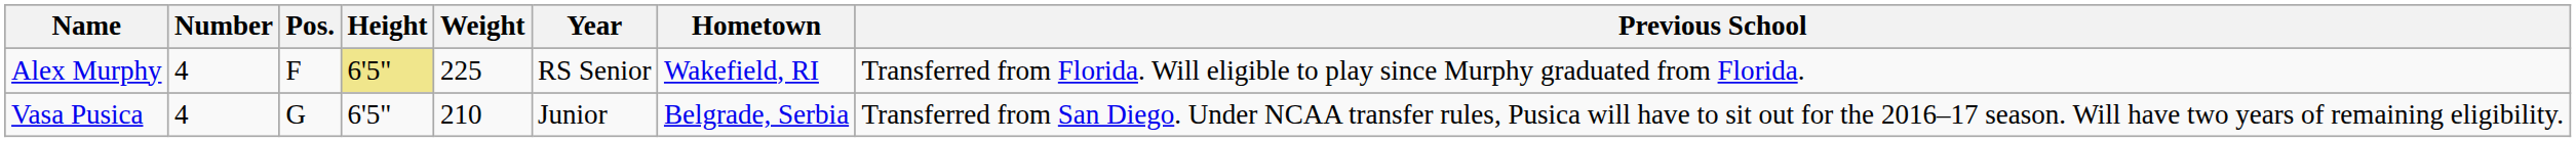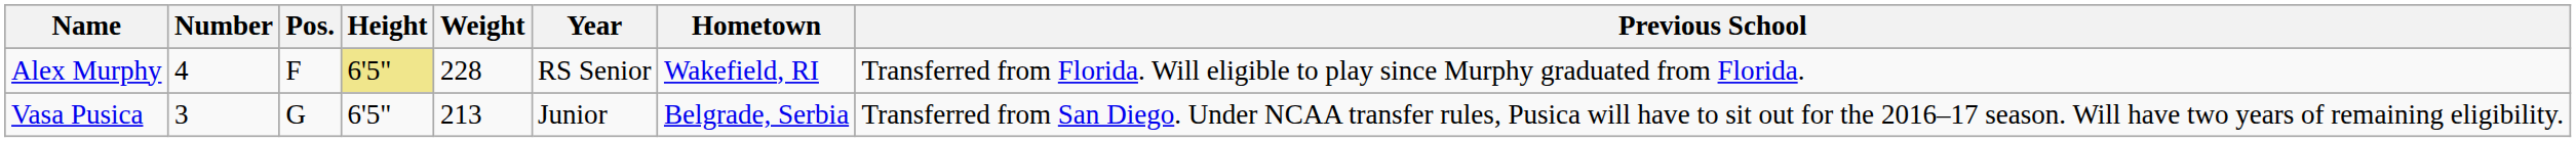Alex Murphy | Weight: 225 -> 228
Vasa Pusica | Number: 4 -> 3
Vasa Pusica | Weight: 210 -> 213
